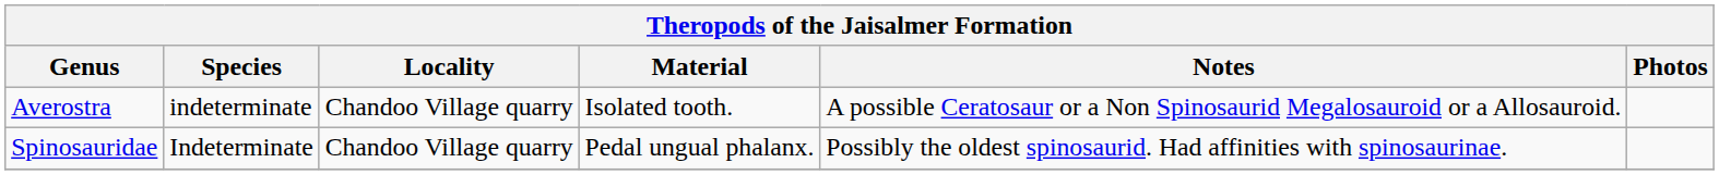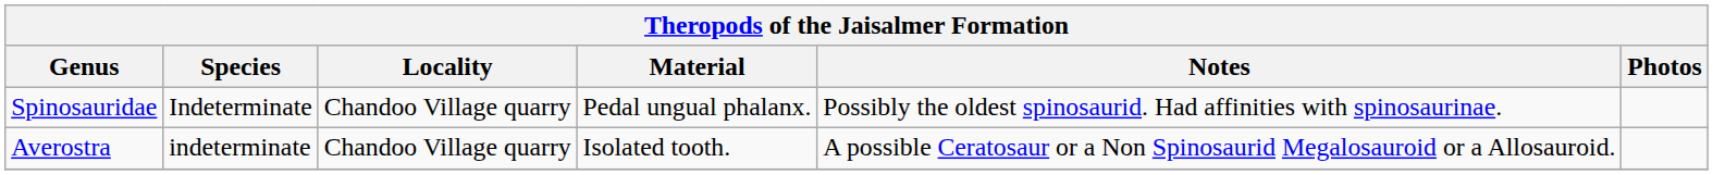rows swapped: Spinosauridae <-> Averostra
